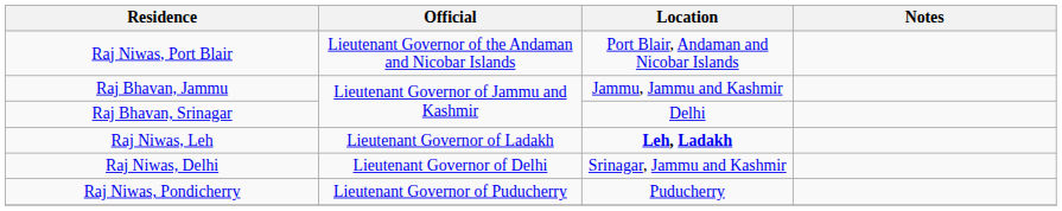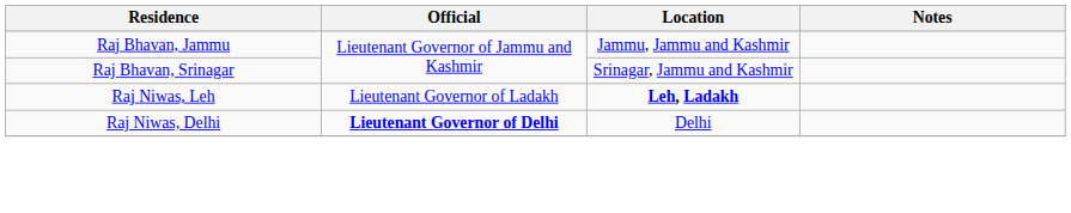- row: Raj Niwas, Port Blair | Lieutenant Governor of the Andaman and Nicobar Islands | Port Blair, Andaman and Nicobar Islands
Raj Bhavan, Srinagar | Location: Delhi -> Srinagar, Jammu and Kashmir
Raj Niwas, Delhi | Official: normal -> bold
Raj Niwas, Delhi | Location: Srinagar, Jammu and Kashmir -> Delhi
- row: Raj Niwas, Pondicherry | Lieutenant Governor of Puducherry | Puducherry
